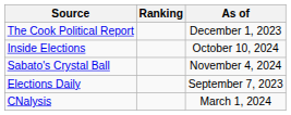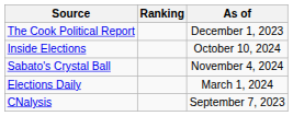Elections Daily | As of: September 7, 2023 -> March 1, 2024
CNalysis | As of: March 1, 2024 -> September 7, 2023
